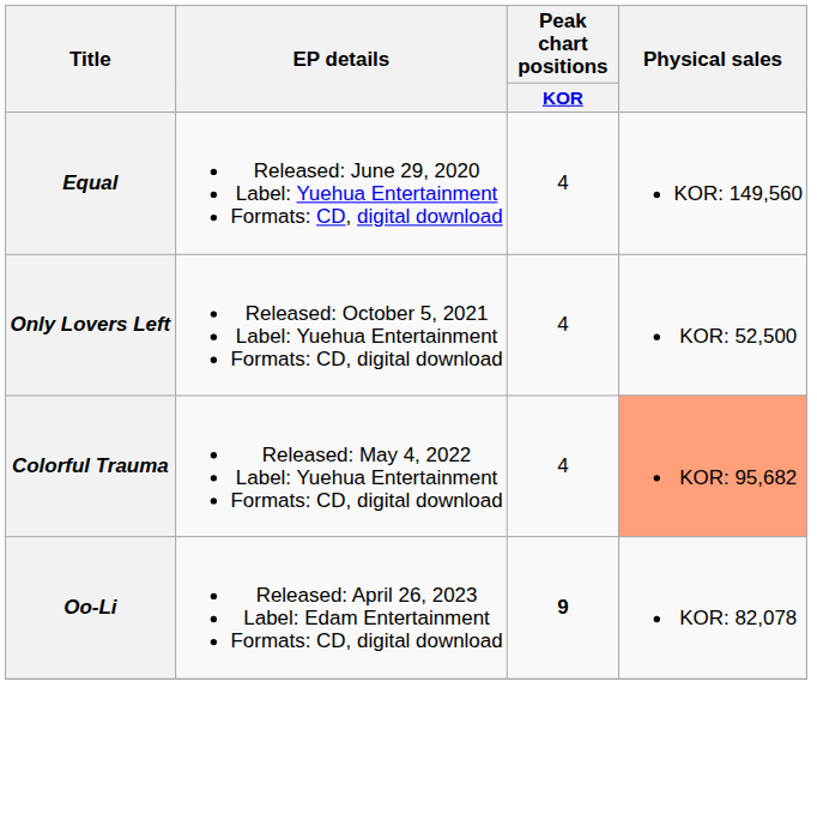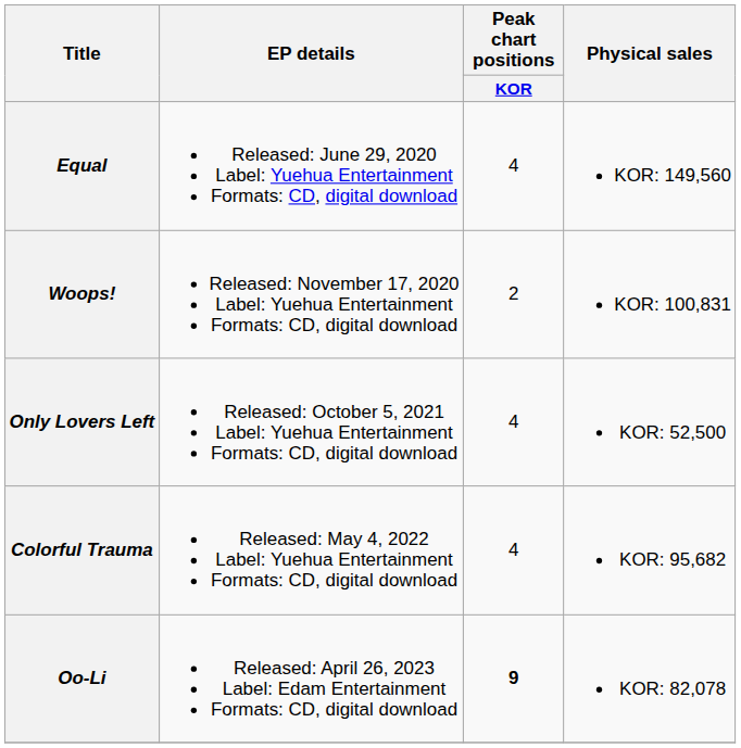+ row: Woops! | Released: November 17, 2020 Label: Yuehua Entertainment Formats: CD, digital download | 2 | KOR: 100,831
Colorful Trauma | Physical sales: lightsalmon background -> no background
